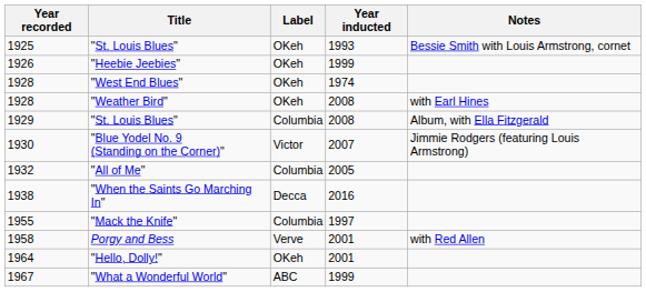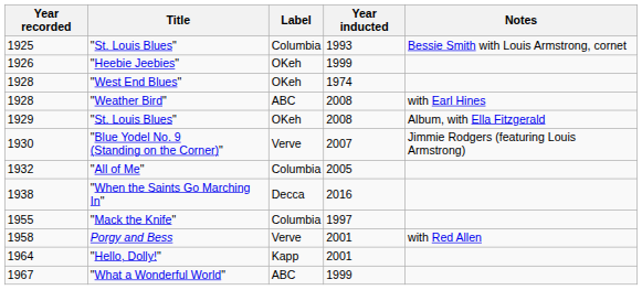1925 / "St. Louis Blues" | Label: OKeh -> Columbia
"Weather Bird" | Label: OKeh -> ABC
1929 / "St. Louis Blues" | Label: Columbia -> OKeh
"Blue Yodel No. 9 (Standing on the Corner)" | Label: Victor -> Verve
"Hello, Dolly!" | Label: OKeh -> Kapp
